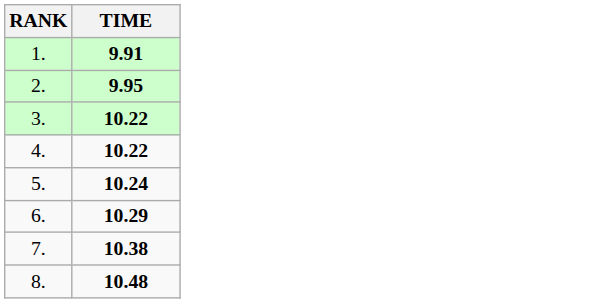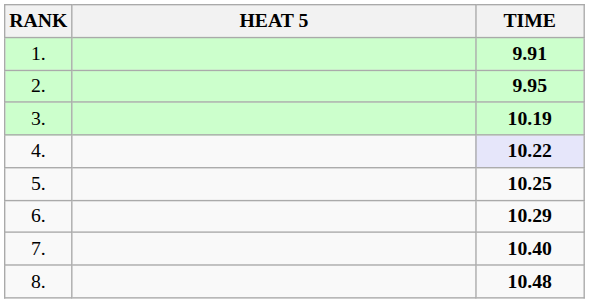+ column: HEAT 5
3. | TIME: 10.22 -> 10.19
4. | TIME: no background -> lavender background
5. | TIME: 10.24 -> 10.25
7. | TIME: 10.38 -> 10.40
